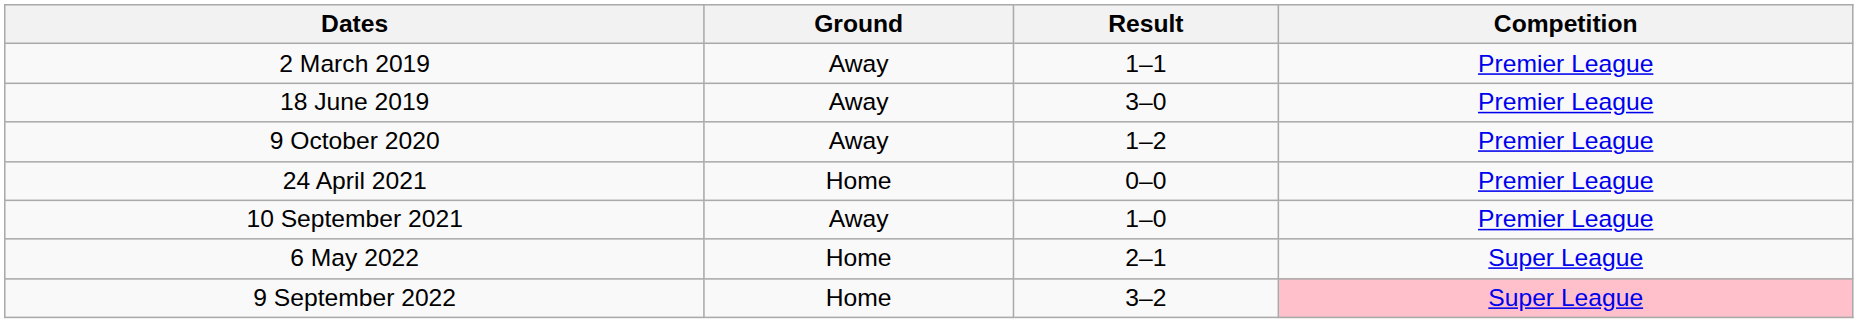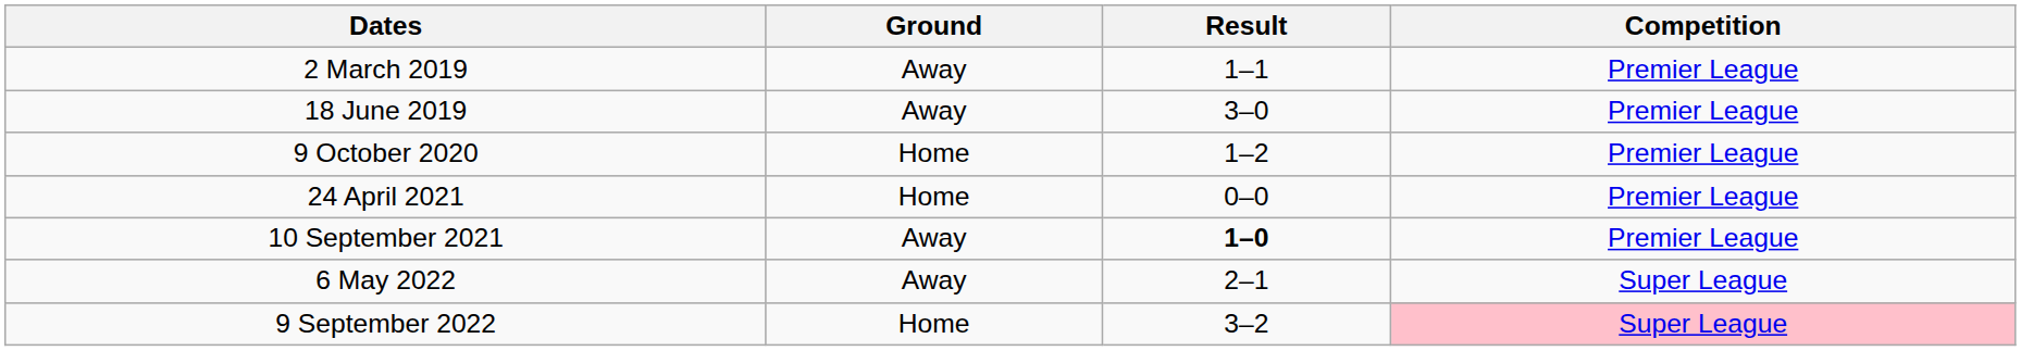9 October 2020 | Ground: Away -> Home
10 September 2021 | Result: normal -> bold
6 May 2022 | Ground: Home -> Away
